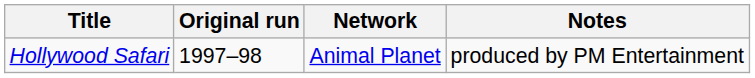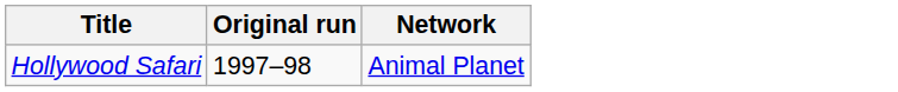- column: Notes | produced by PM Entertainment
